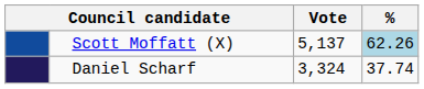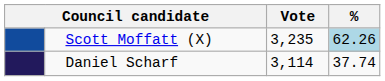Scott Moffatt (X) | Vote: 5,137 -> 3,235
Daniel Scharf | Vote: 3,324 -> 3,114
